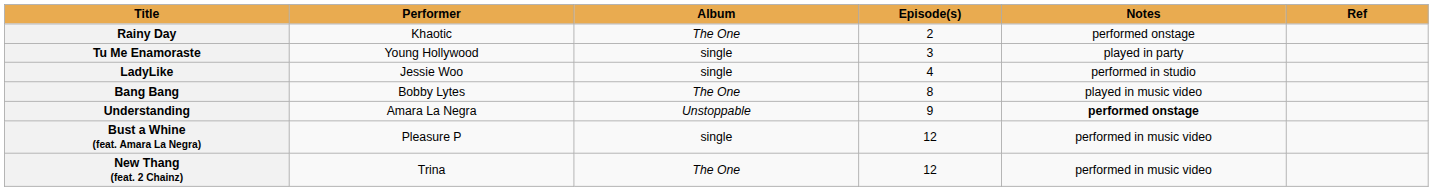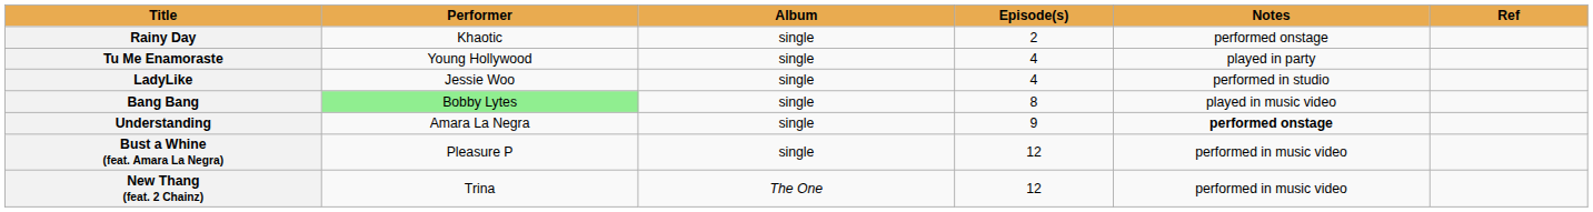Rainy Day | Album: The One -> single
Tu Me Enamoraste | Episode(s): 3 -> 4
Bang Bang | Performer: no background -> lightgreen background
Bang Bang | Album: The One -> single
Understanding | Album: Unstoppable -> single
